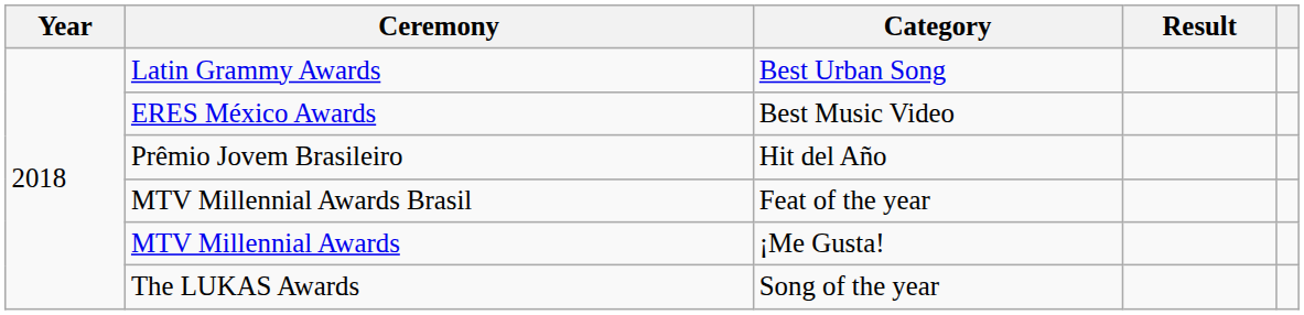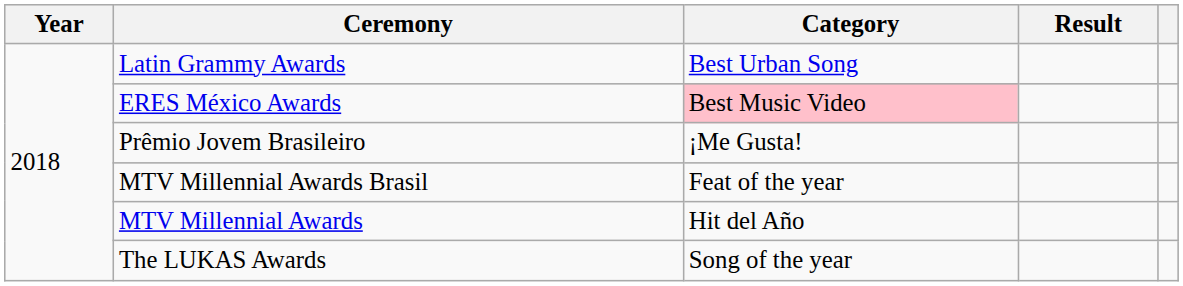ERES México Awards | Category: no background -> pink background
Prêmio Jovem Brasileiro | Category: Hit del Año -> ¡Me Gusta!
MTV Millennial Awards | Category: ¡Me Gusta! -> Hit del Año
